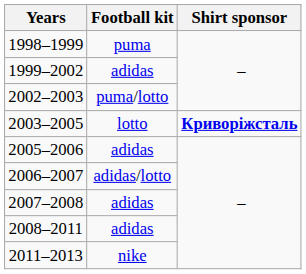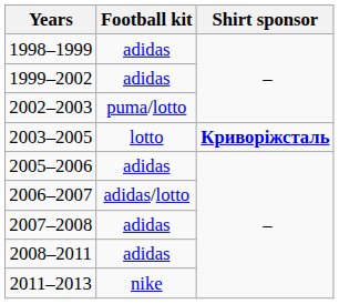1998–1999 | Football kit: puma -> adidas
